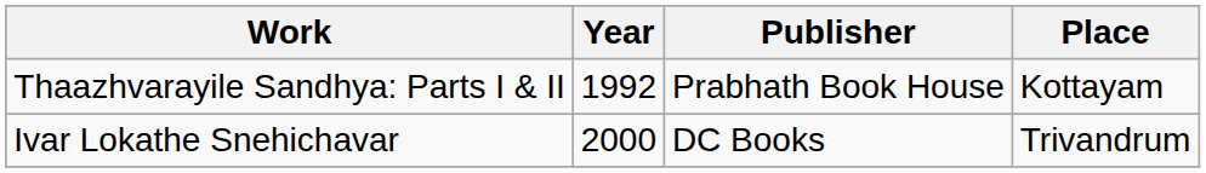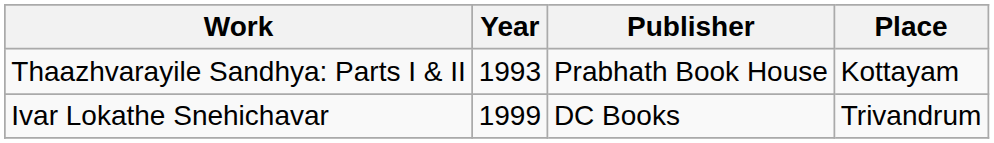Thaazhvarayile Sandhya: Parts I & II | Year: 1992 -> 1993
Ivar Lokathe Snehichavar | Year: 2000 -> 1999
